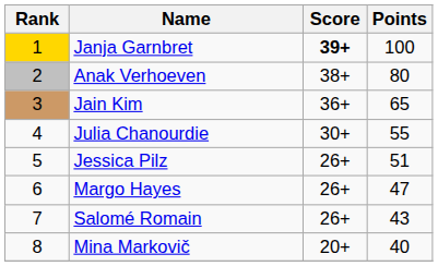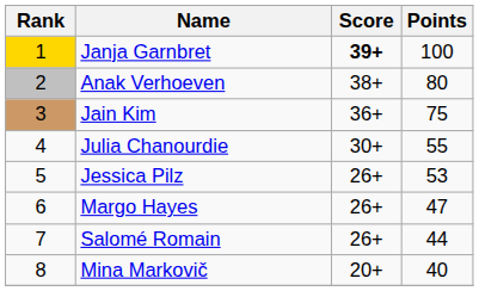Jain Kim | Points: 65 -> 75
Jessica Pilz | Points: 51 -> 53
Salomé Romain | Points: 43 -> 44
